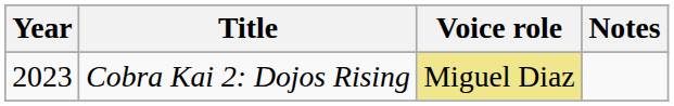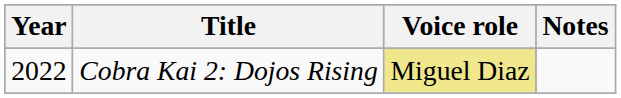Cobra Kai 2: Dojos Rising | Year: 2023 -> 2022
